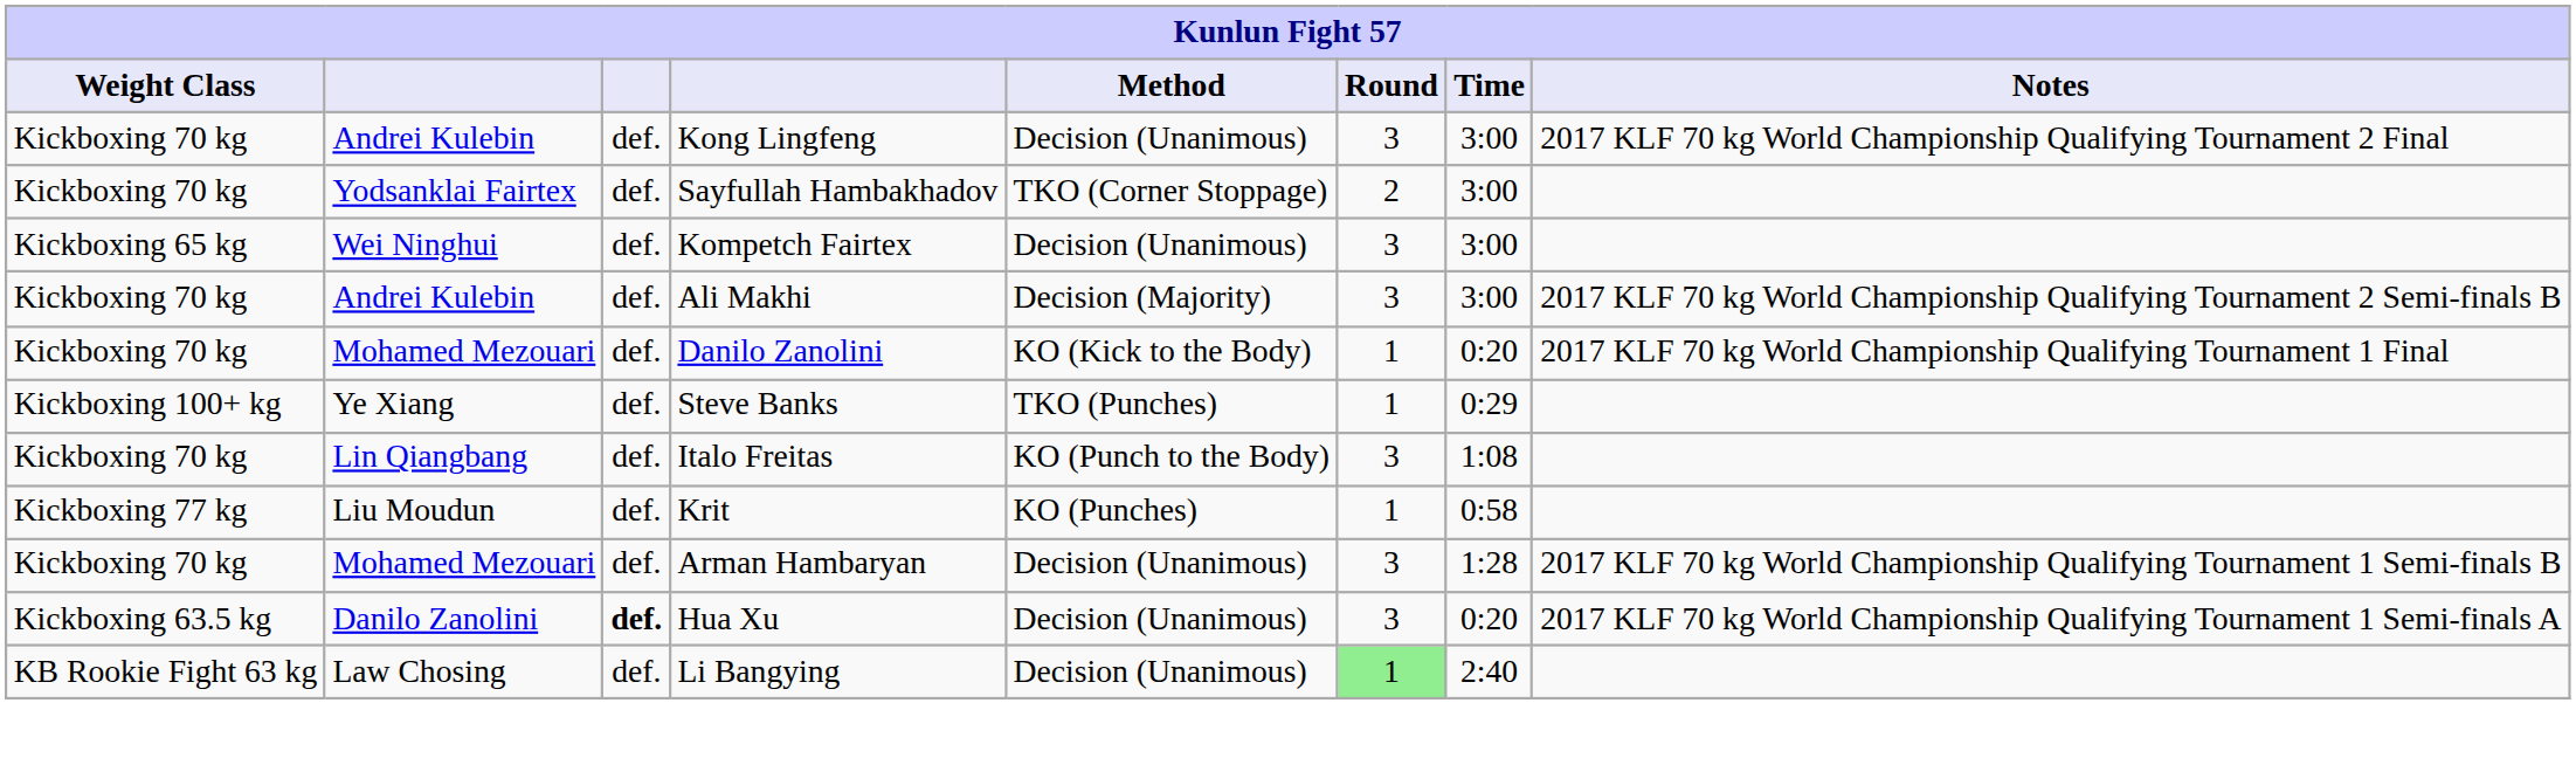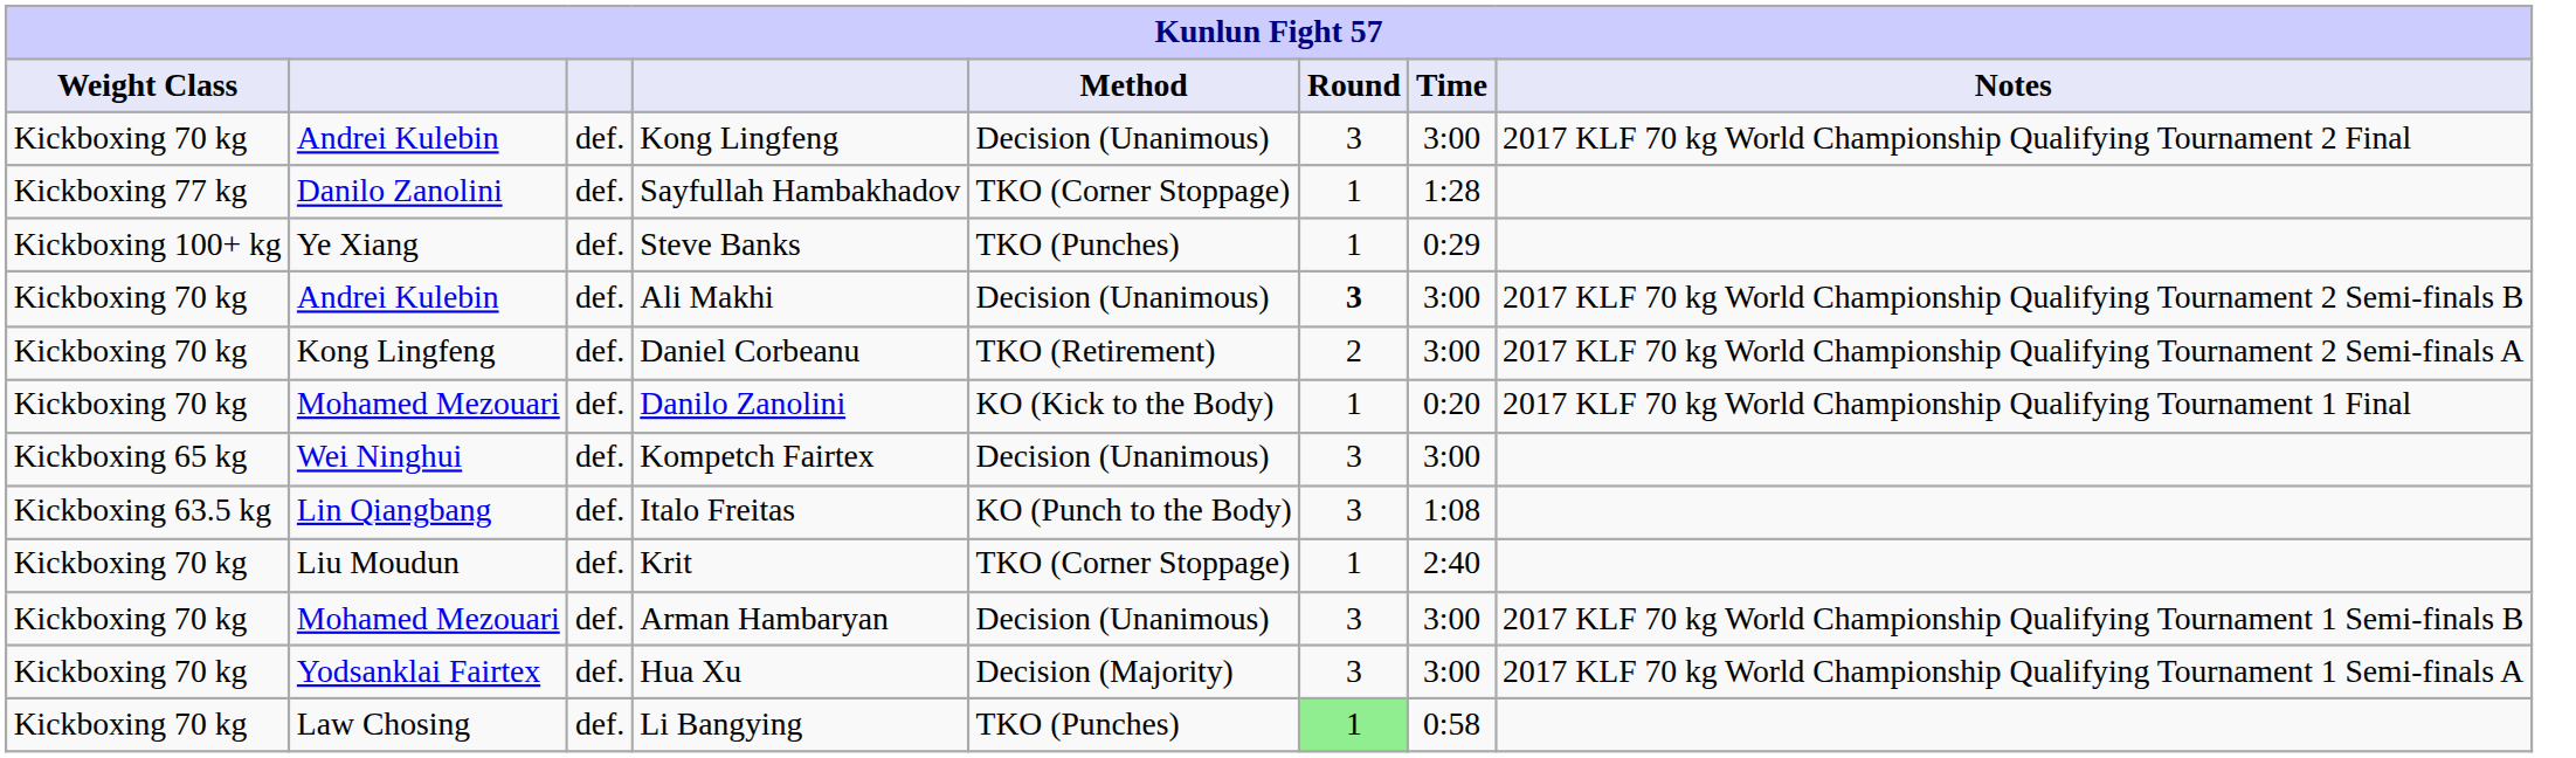Sayfullah Hambakhadov | Weight Class: Kickboxing 70 kg -> Kickboxing 77 kg
Sayfullah Hambakhadov | column 2: Yodsanklai Fairtex -> Danilo Zanolini
Sayfullah Hambakhadov | Round: 2 -> 1
Sayfullah Hambakhadov | Time: 3:00 -> 1:28
rows swapped: Kompetch Fairtex <-> Steve Banks
Ali Makhi | Method: Decision (Majority) -> Decision (Unanimous)
Ali Makhi | Round: normal -> bold
+ row: Kickboxing 70 kg | Kong Lingfeng | def. | Daniel Corbeanu | TKO (Retirement) | 2 | 3:00 | 2017 KLF 70 kg World Championship Qualifying Tournament 2 Semi-finals A
Italo Freitas | Weight Class: Kickboxing 70 kg -> Kickboxing 63.5 kg
Krit | Weight Class: Kickboxing 77 kg -> Kickboxing 70 kg
Krit | Method: KO (Punches) -> TKO (Corner Stoppage)
Krit | Time: 0:58 -> 2:40
Arman Hambaryan | Time: 1:28 -> 3:00
Hua Xu | Weight Class: Kickboxing 63.5 kg -> Kickboxing 70 kg
Hua Xu | column 2: Danilo Zanolini -> Yodsanklai Fairtex
Hua Xu | column 3: bold -> normal
Hua Xu | Method: Decision (Unanimous) -> Decision (Majority)
Hua Xu | Time: 0:20 -> 3:00
Li Bangying | Weight Class: KB Rookie Fight 63 kg -> Kickboxing 70 kg
Li Bangying | Method: Decision (Unanimous) -> TKO (Punches)
Li Bangying | Time: 2:40 -> 0:58
